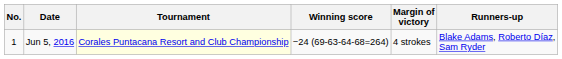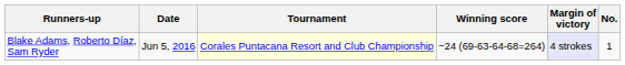columns swapped: No. <-> Runners-up
Jun 5, 2016 | Margin of victory: no background -> lavender background
